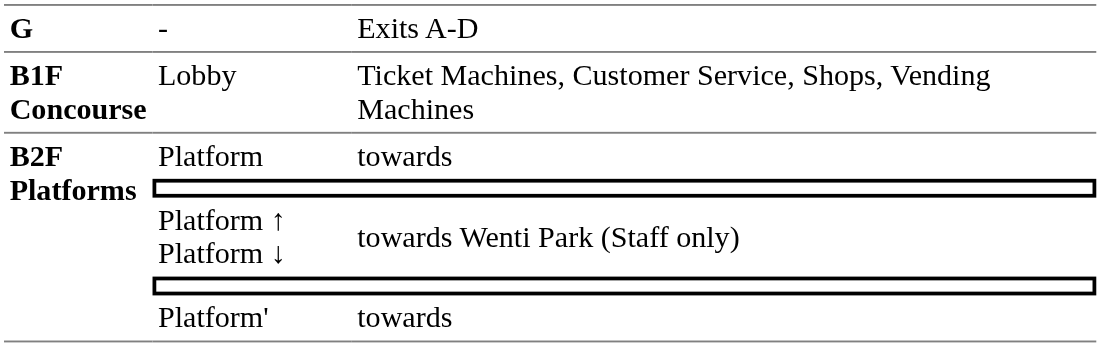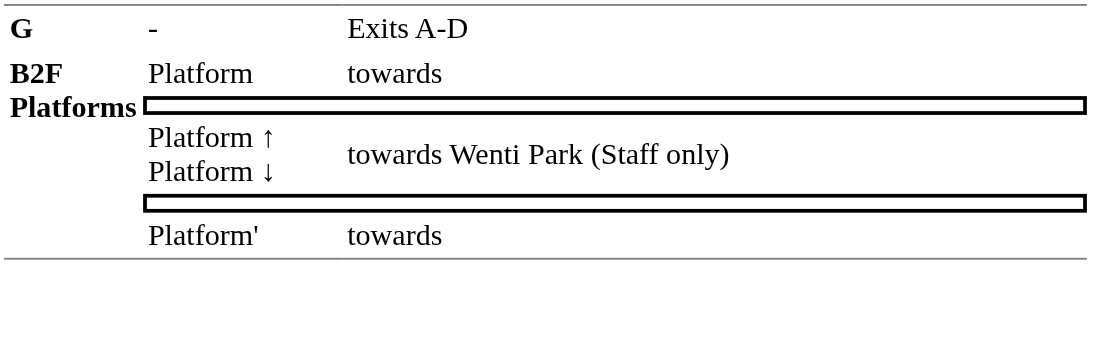- row: B1F Concourse | Lobby | Ticket Machines, Customer Service, Shops, Vending Machines
